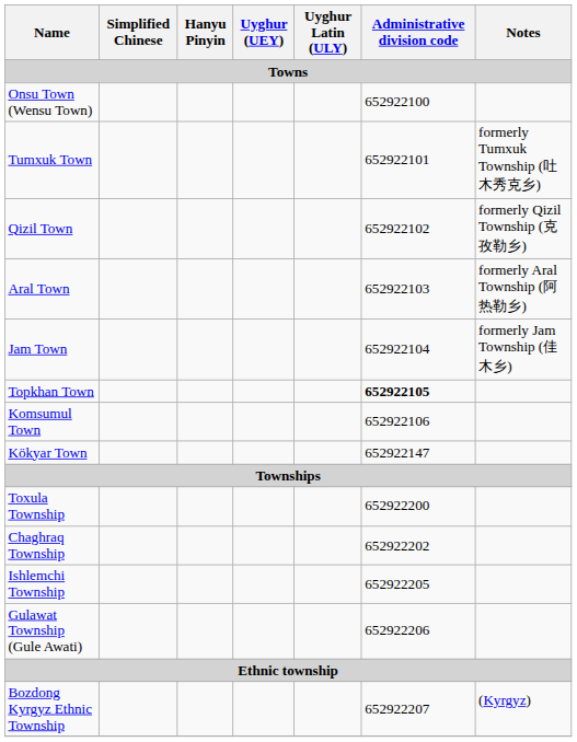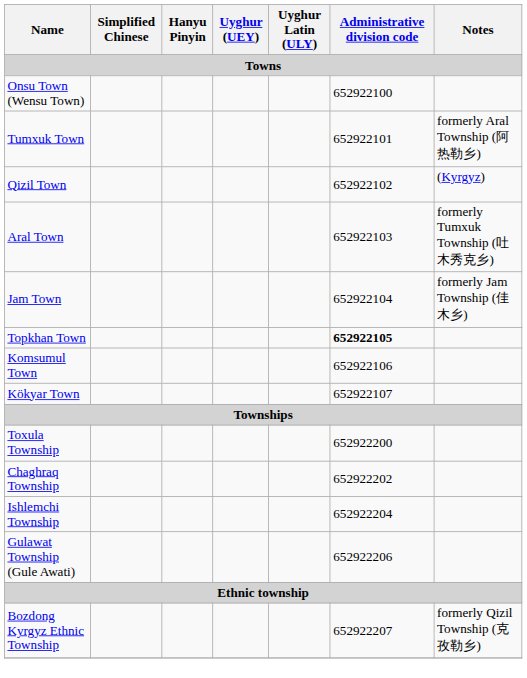Tumxuk Town | Notes: formerly Tumxuk Township (吐木秀克乡) -> formerly Aral Township (阿热勒乡)
Qizil Town | Notes: formerly Qizil Township (克孜勒乡) -> (Kyrgyz)
Aral Town | Notes: formerly Aral Township (阿热勒乡) -> formerly Tumxuk Township (吐木秀克乡)
Kökyar Town | Administrative division code: 652922147 -> 652922107
Ishlemchi Township | Administrative division code: 652922205 -> 652922204
Bozdong Kyrgyz Ethnic Township | Notes: (Kyrgyz) -> formerly Qizil Township (克孜勒乡)
